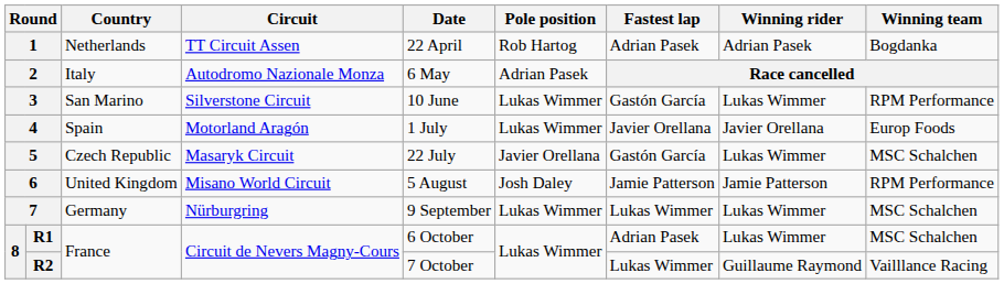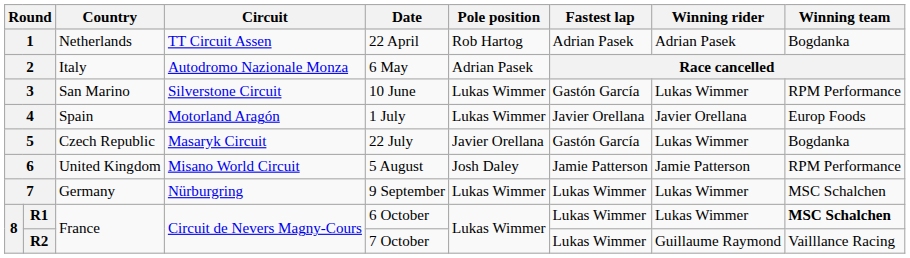5 | Winning team: MSC Schalchen -> Bogdanka
R1 | Fastest lap: Adrian Pasek -> Lukas Wimmer
R1 | Winning team: normal -> bold
